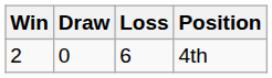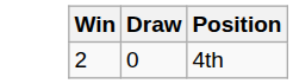- column: Loss | 6
